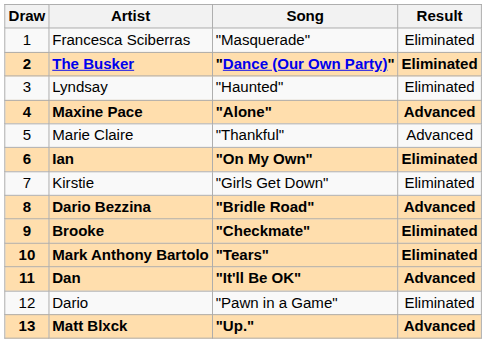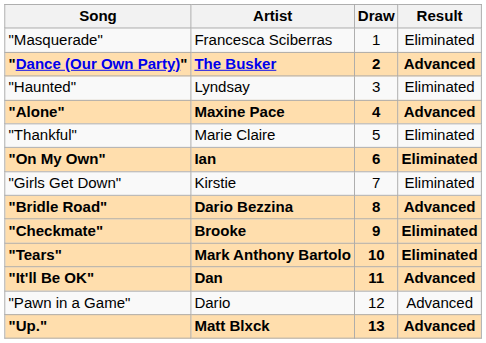columns swapped: Draw <-> Song
The Busker | Result: Eliminated -> Advanced
Marie Claire | Result: Advanced -> Eliminated
Dario | Result: Eliminated -> Advanced
